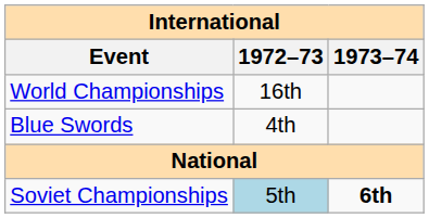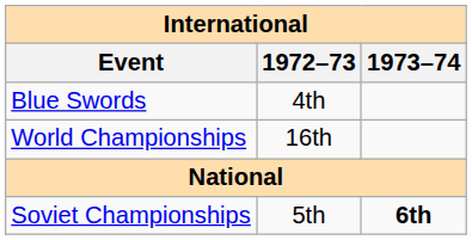rows swapped: World Championships <-> Blue Swords
Soviet Championships | 1972–73: lightblue background -> no background
